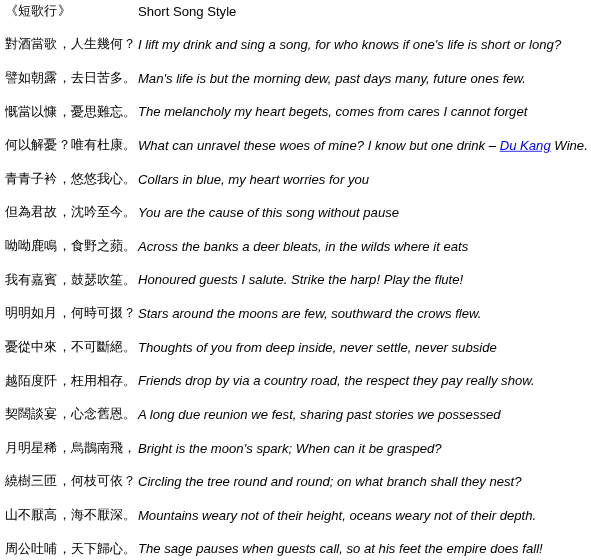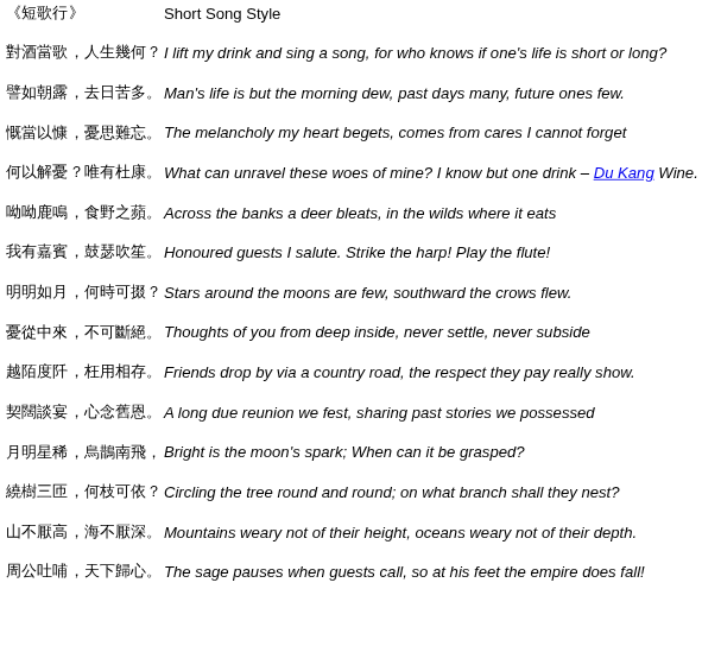- row: 青青子衿，悠悠我心。 | Collars in blue, my heart worries for you
- row: 但為君故，沈吟至今。 | You are the cause of this song without pause
